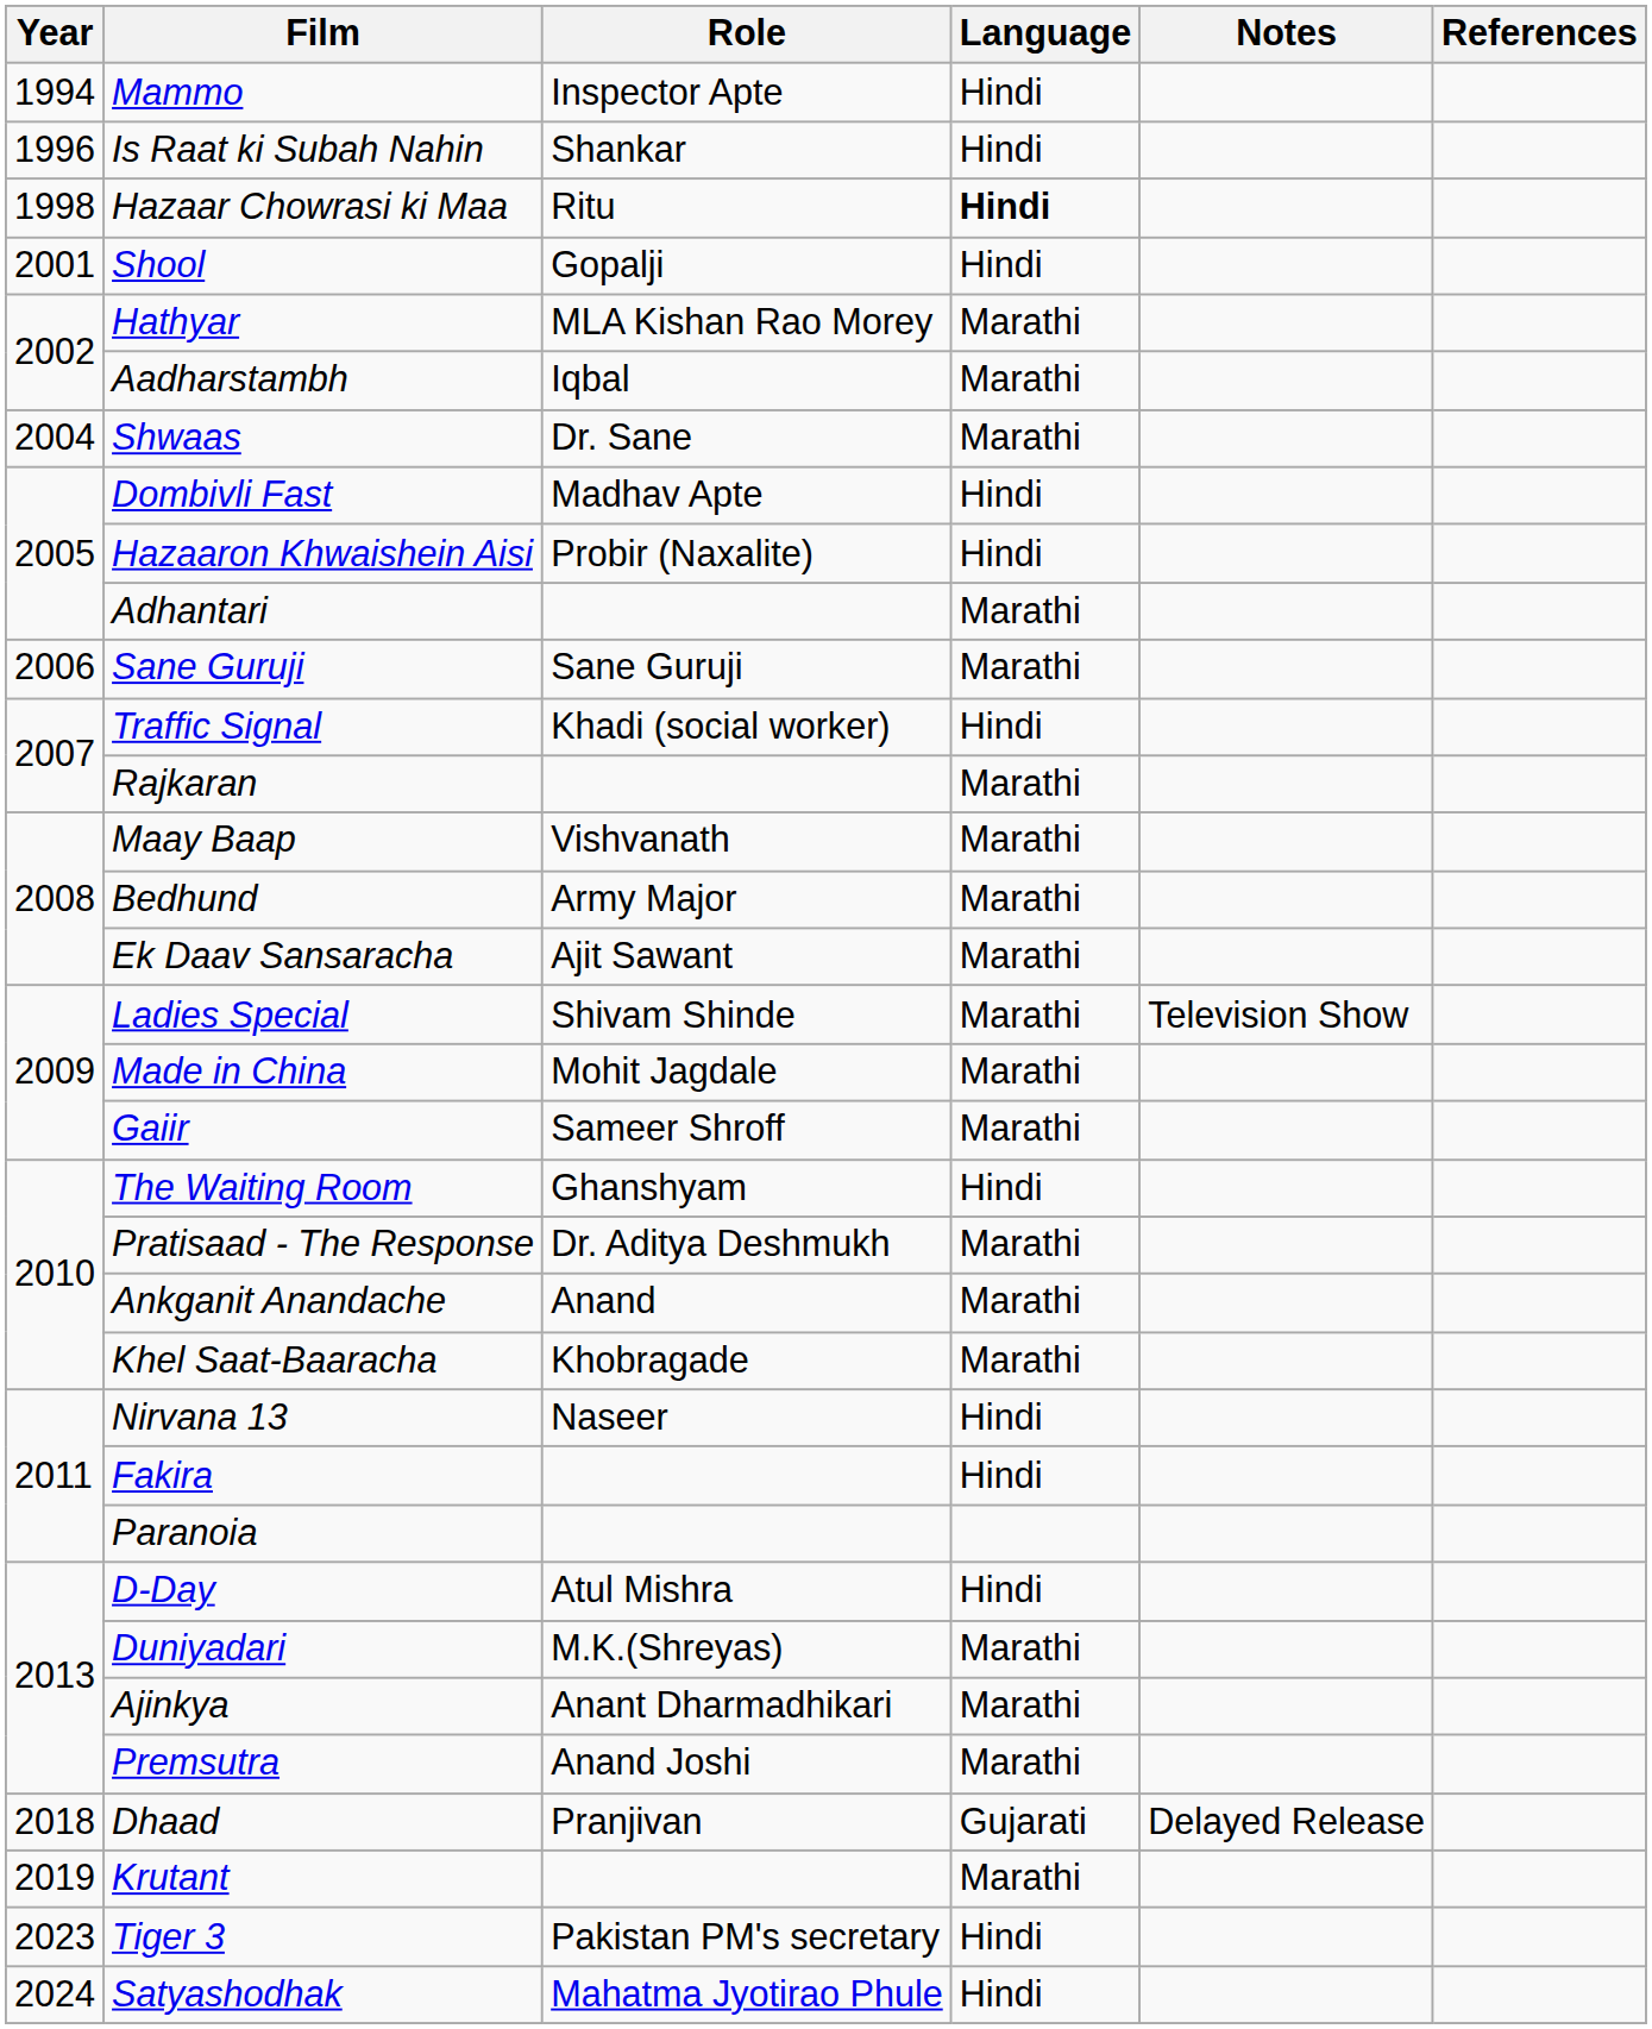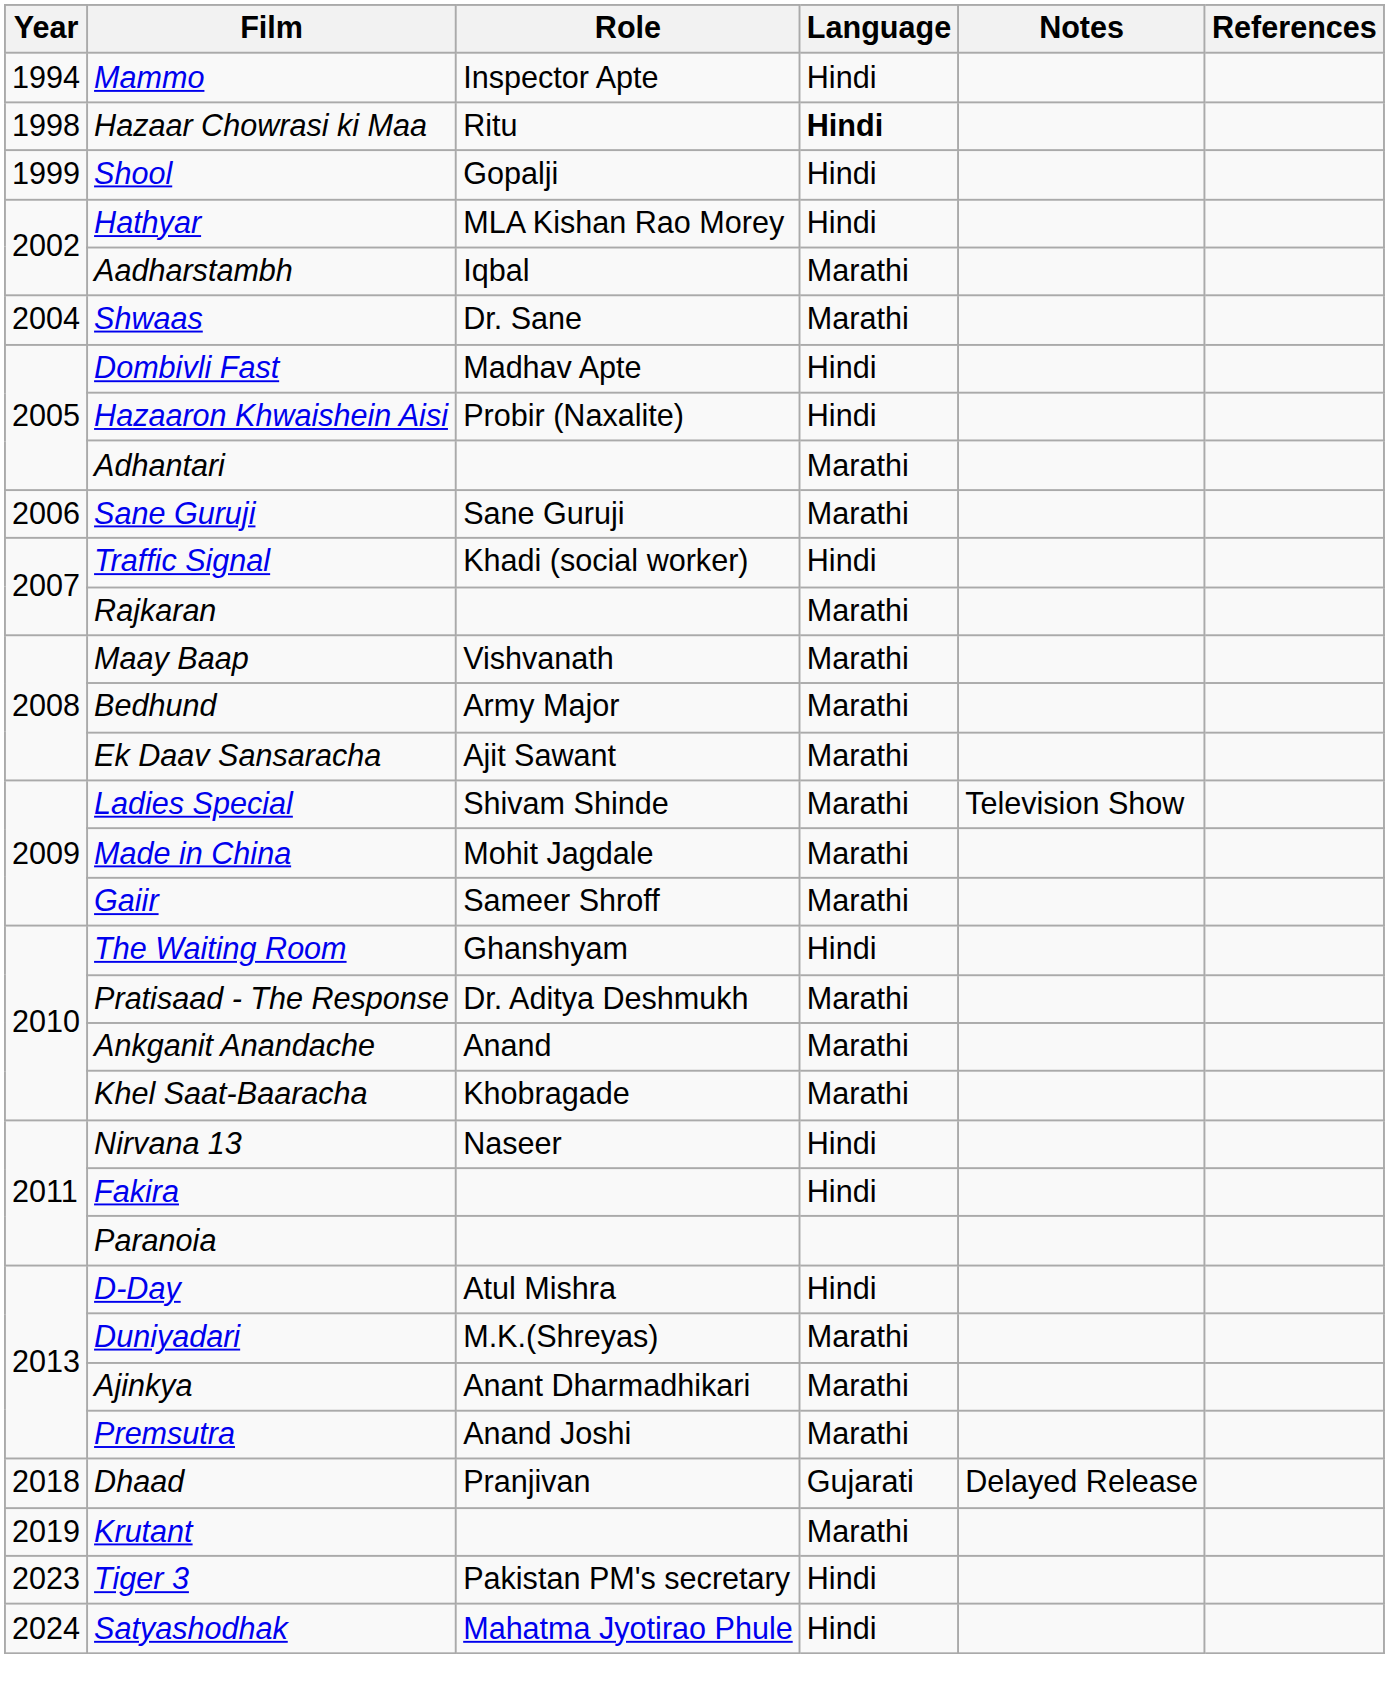- row: 1996 | Is Raat ki Subah Nahin | Shankar | Hindi
Shool | Year: 2001 -> 1999
Hathyar | Language: Marathi -> Hindi
